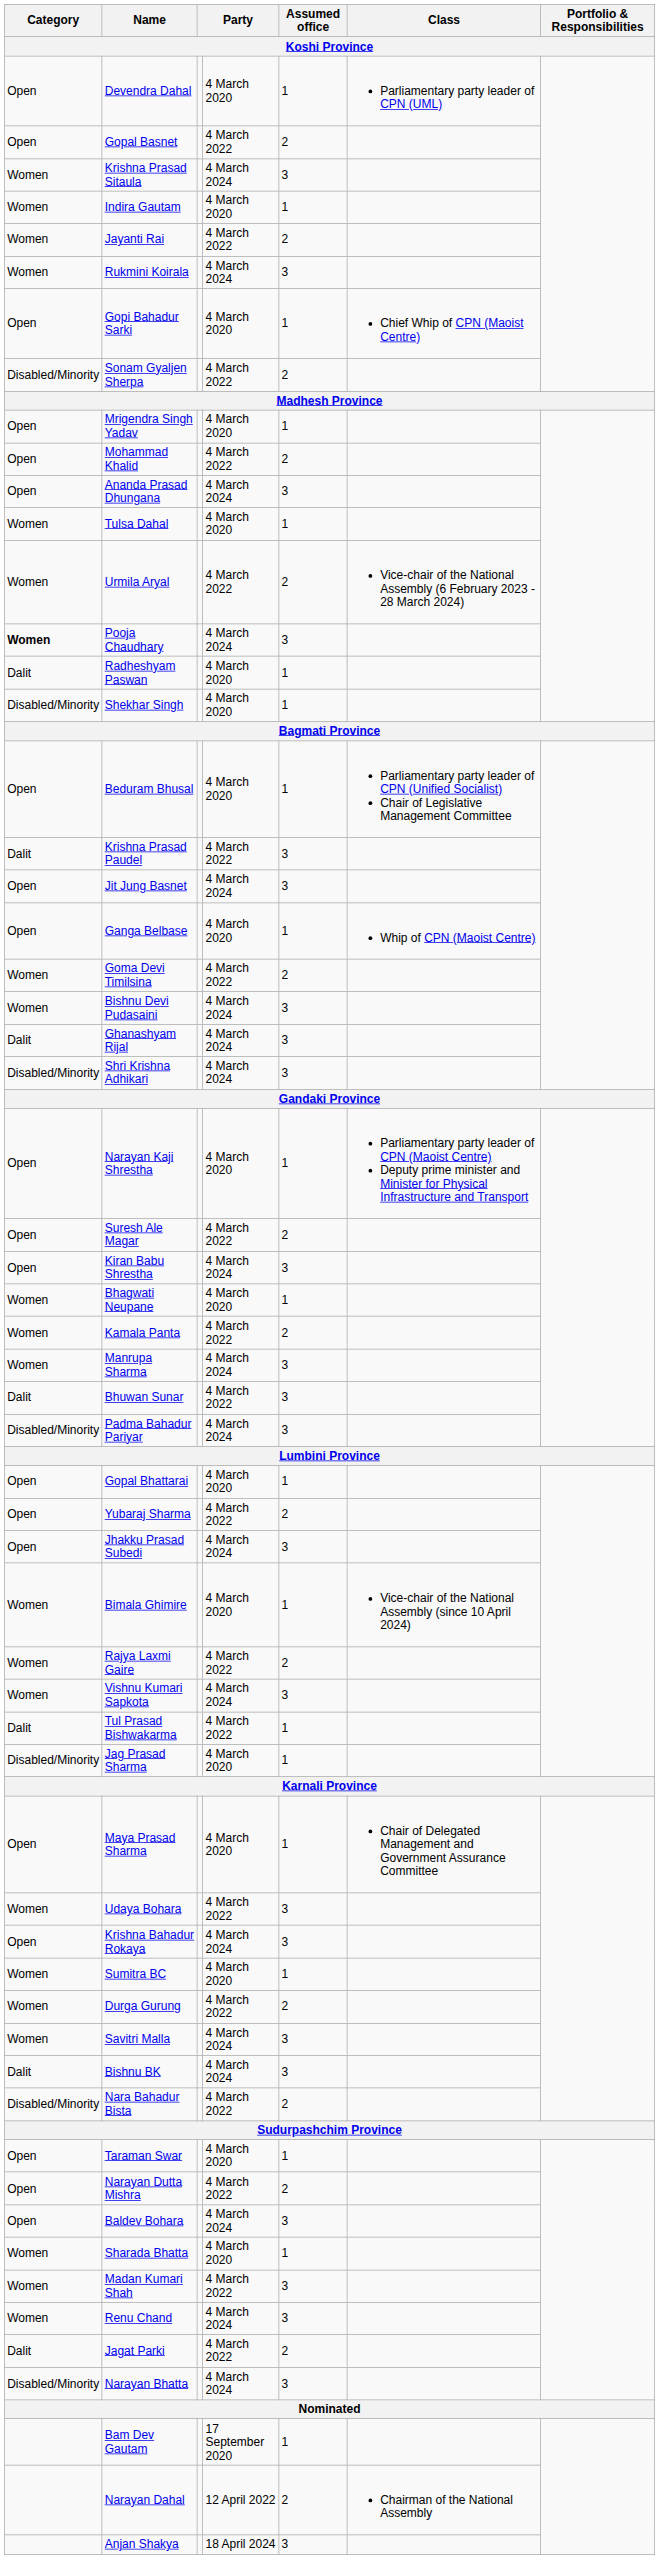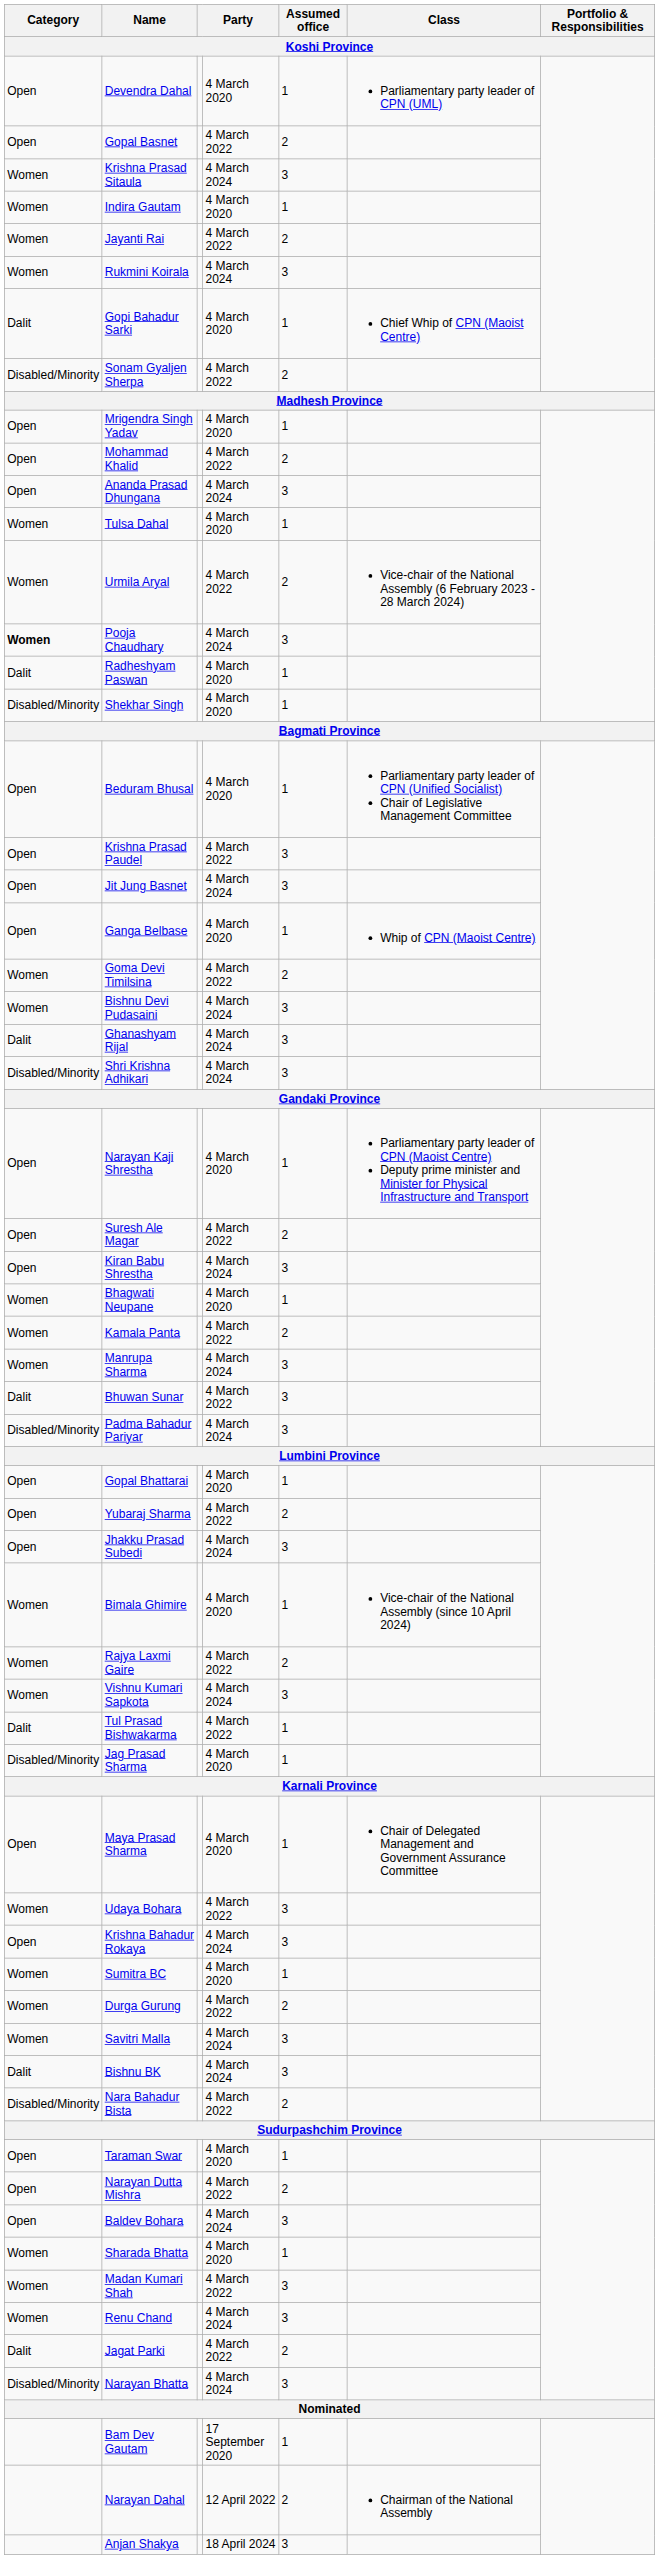Gopi Bahadur Sarki | Category: Open -> Dalit
Krishna Prasad Paudel | Category: Dalit -> Open
